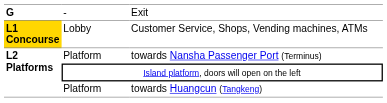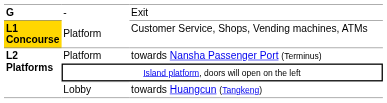Customer Service, Shops, Vending machines, ATMs | column 2: Lobby -> Platform
towards Huangcun (Tangkeng) | column 2: Platform -> Lobby
